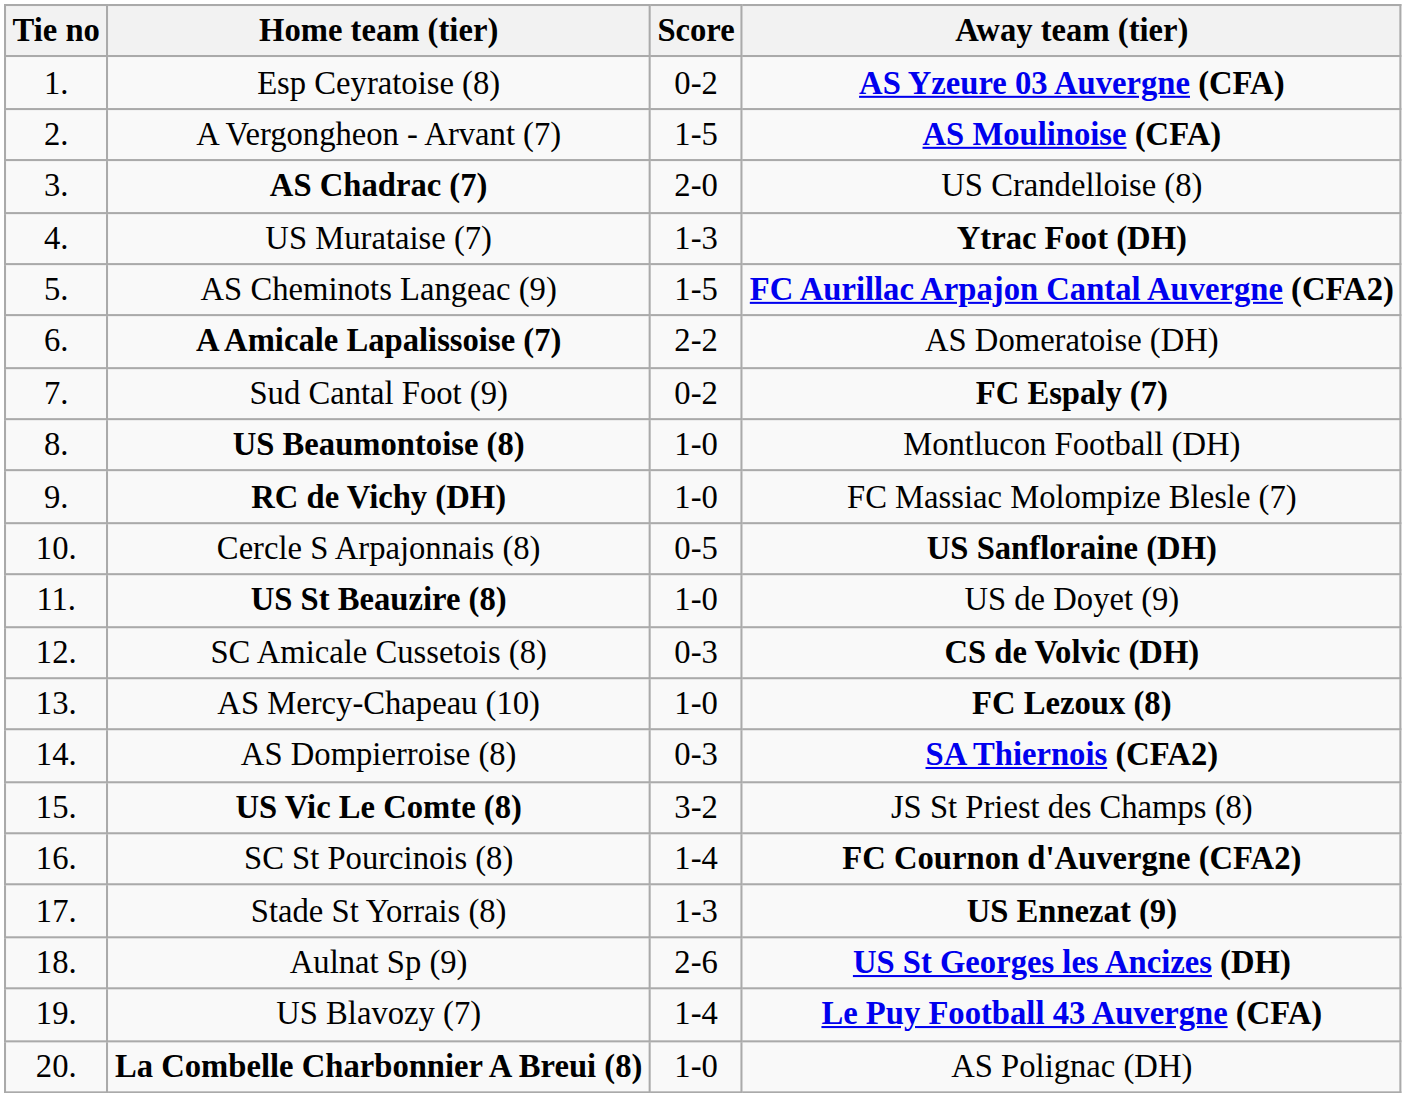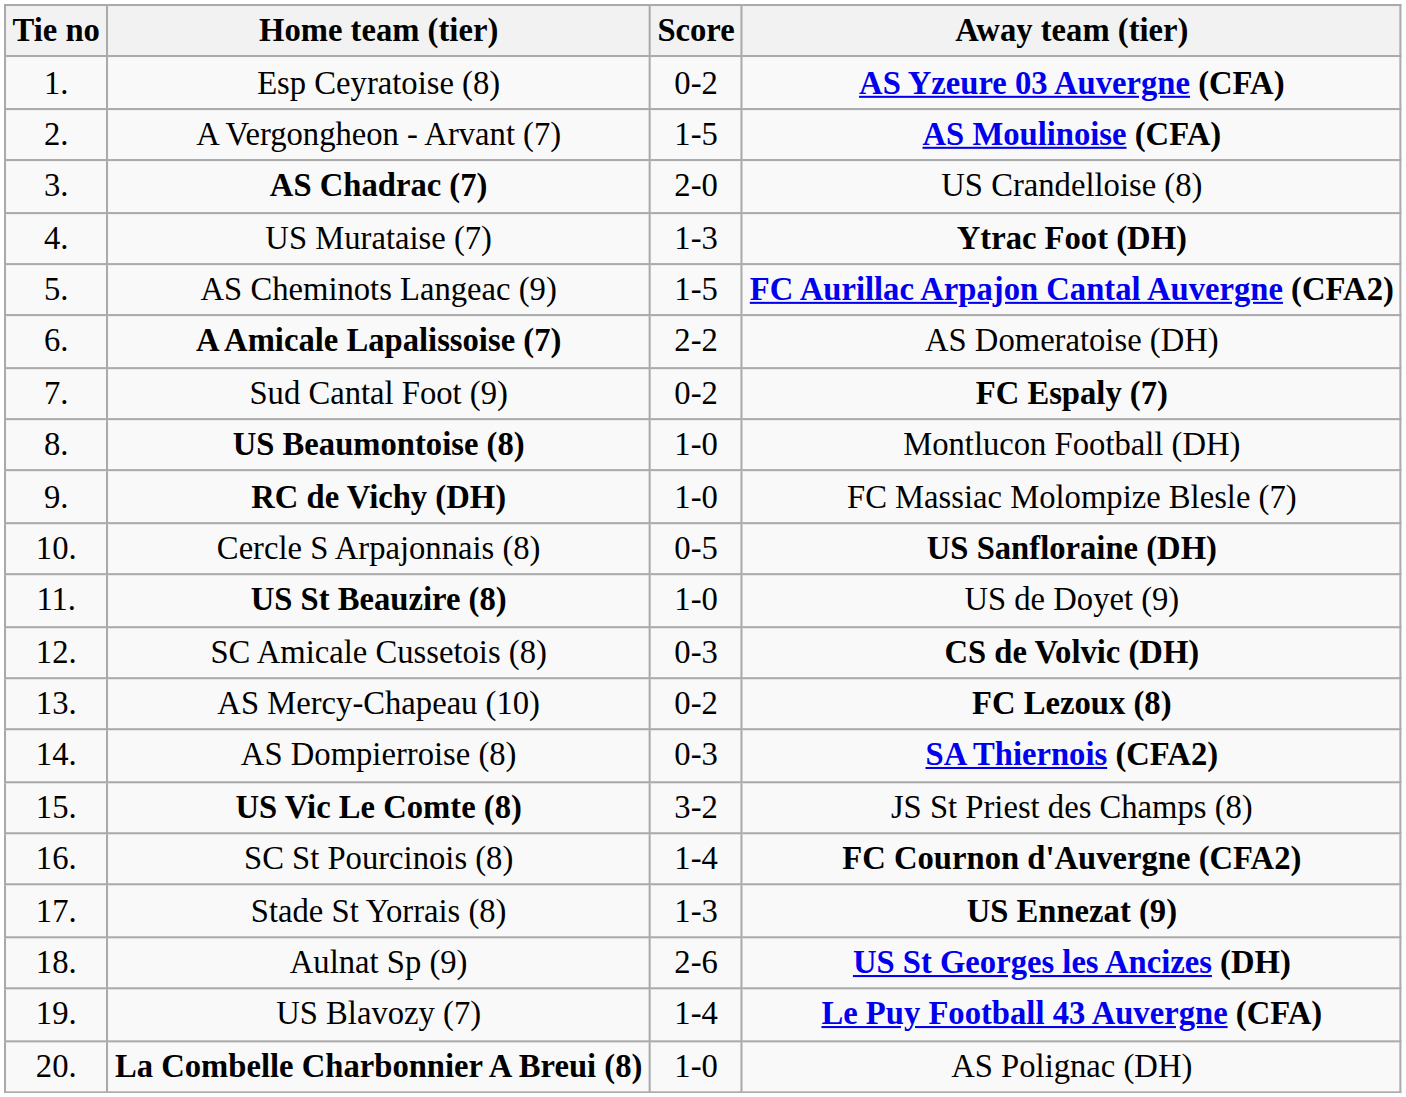AS Mercy-Chapeau (10) | Score: 1-0 -> 0-2
